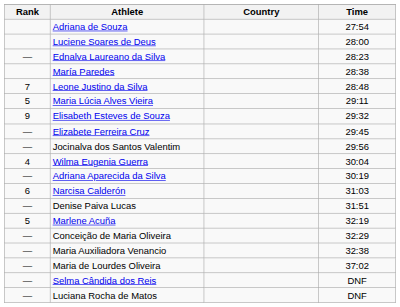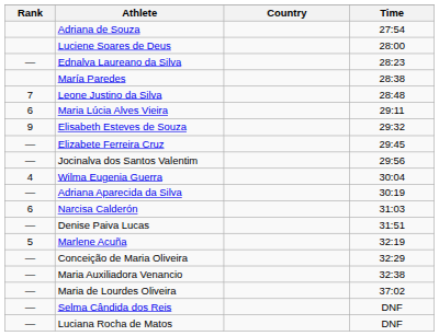Maria Lúcia Alves Vieira | Rank: 5 -> 6
